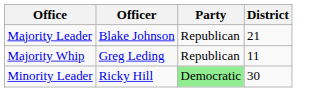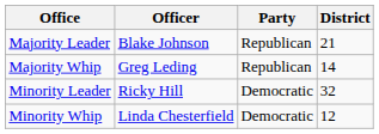Majority Whip | District: 11 -> 14
Minority Leader | Party: lightgreen background -> no background
Minority Leader | District: 30 -> 32
+ row: Minority Whip | Linda Chesterfield | Democratic | 12
